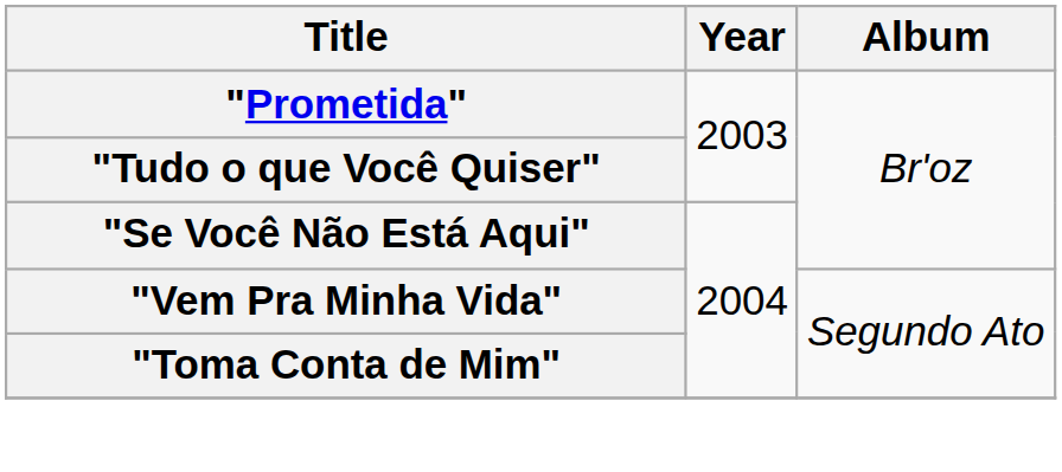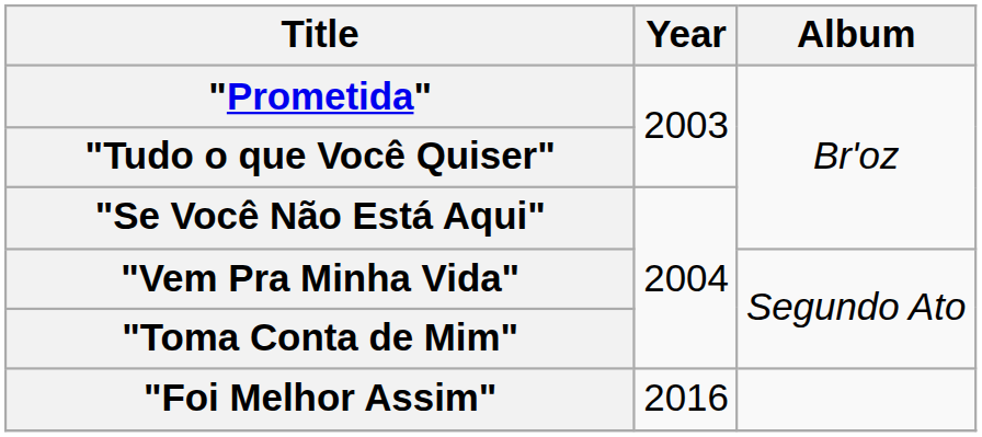+ row: "Foi Melhor Assim" | 2016
